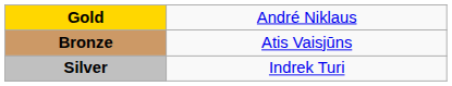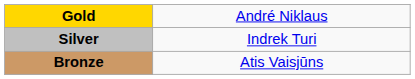rows swapped: Silver <-> Bronze
